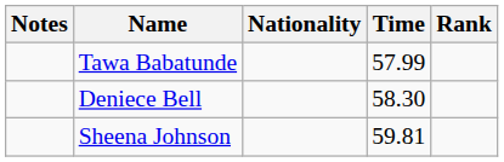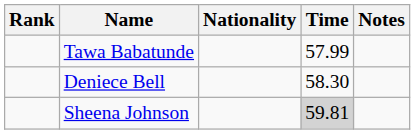columns swapped: Rank <-> Notes
Sheena Johnson | Time: no background -> lightgrey background
